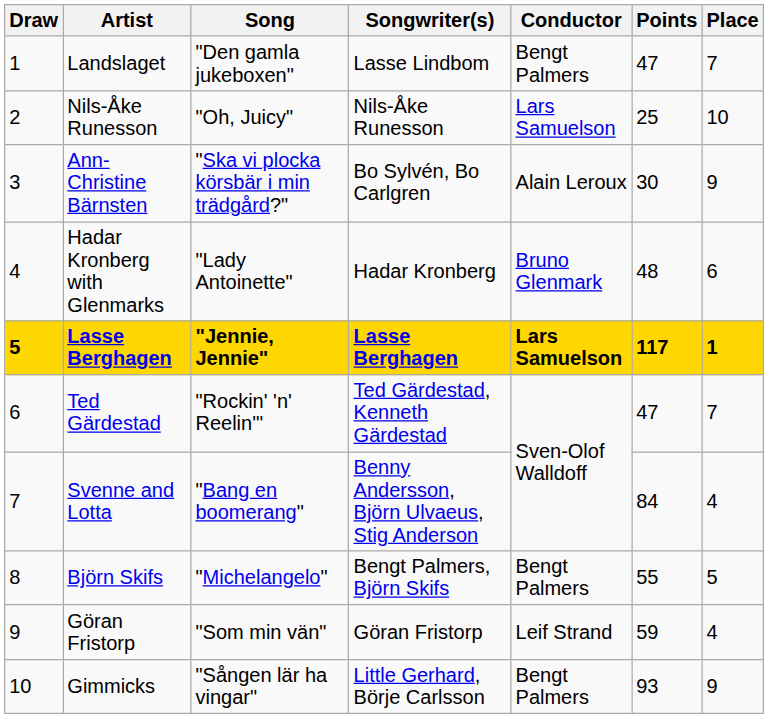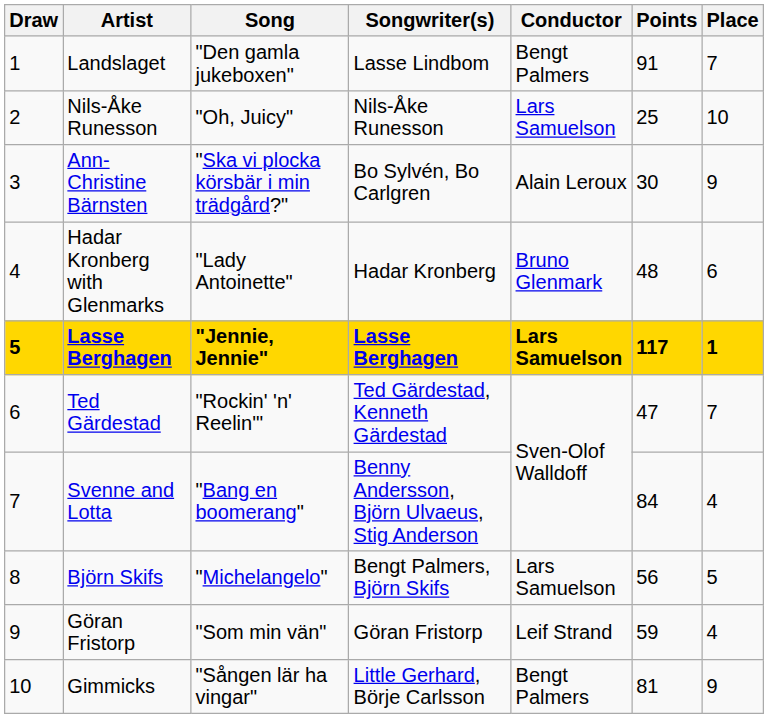Landslaget | Points: 47 -> 91
Björn Skifs | Conductor: Bengt Palmers -> Lars Samuelson
Björn Skifs | Points: 55 -> 56
Gimmicks | Points: 93 -> 81
